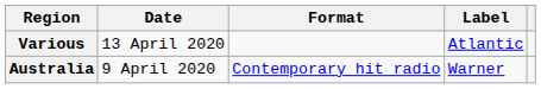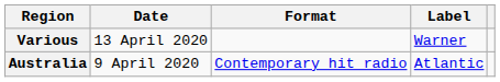Various | Label: Atlantic -> Warner
Australia | Label: Warner -> Atlantic
